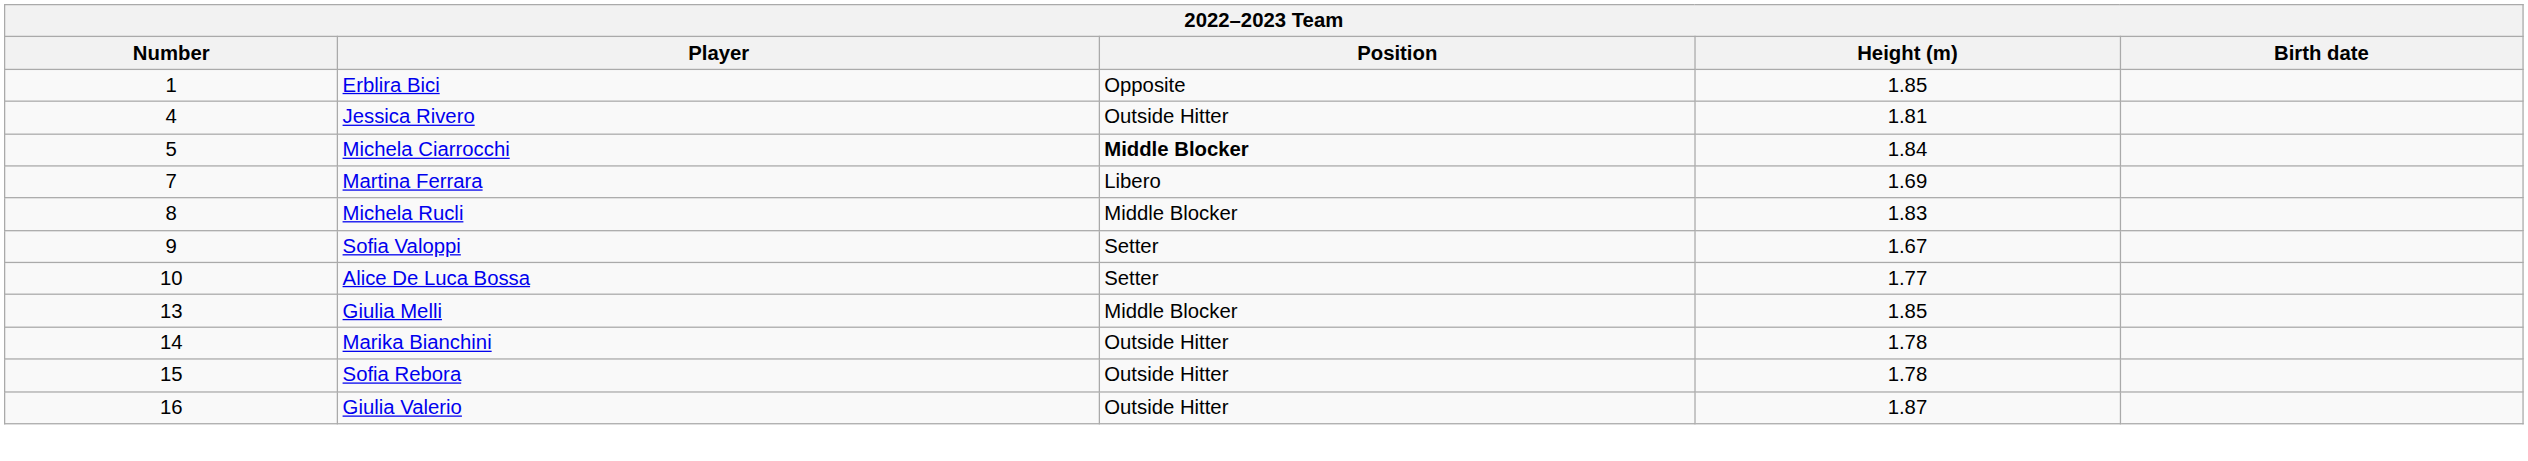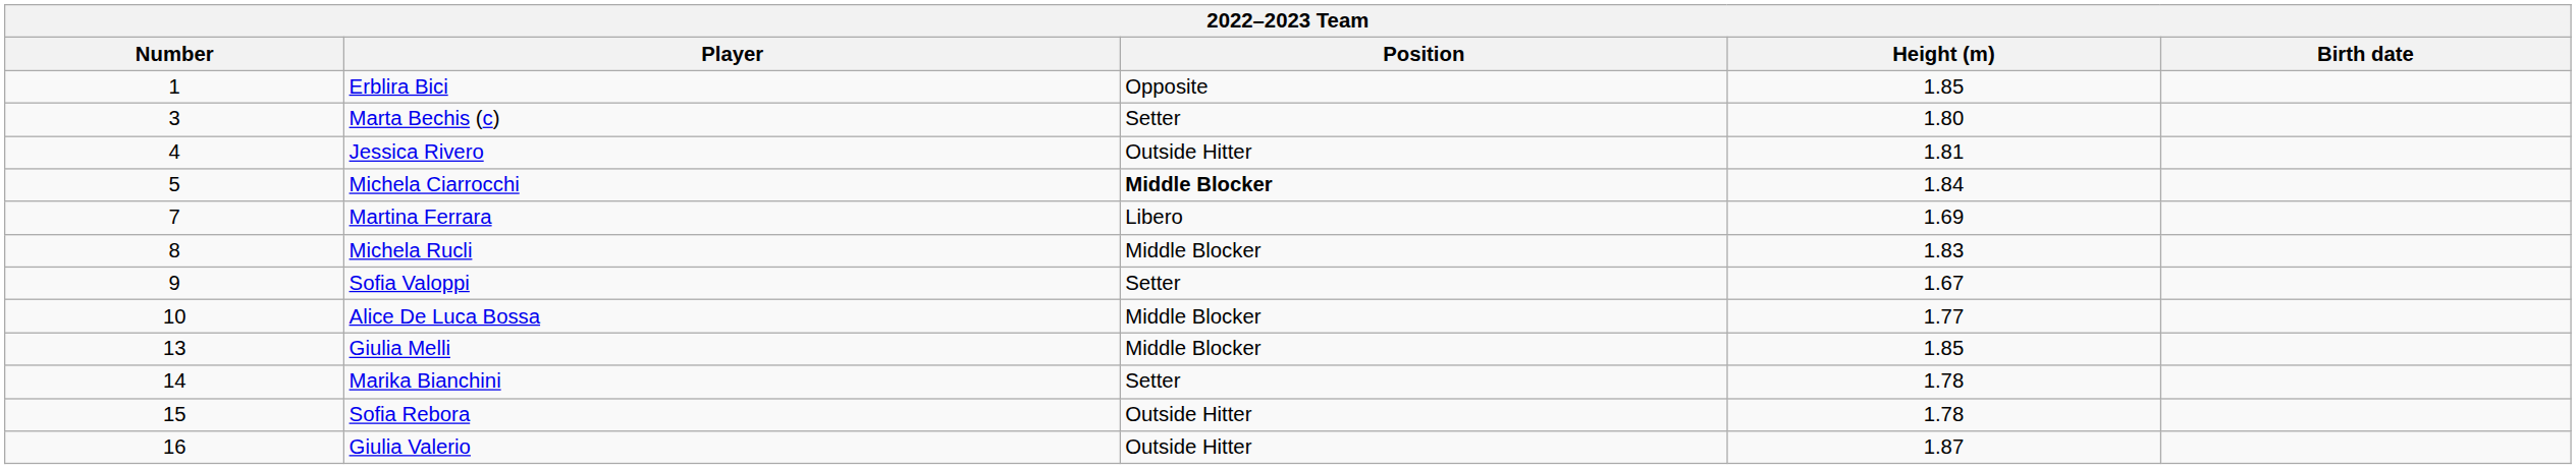+ row: 3 | Marta Bechis (c) | Setter | 1.80
Alice De Luca Bossa | Position: Setter -> Middle Blocker
Marika Bianchini | Position: Outside Hitter -> Setter
